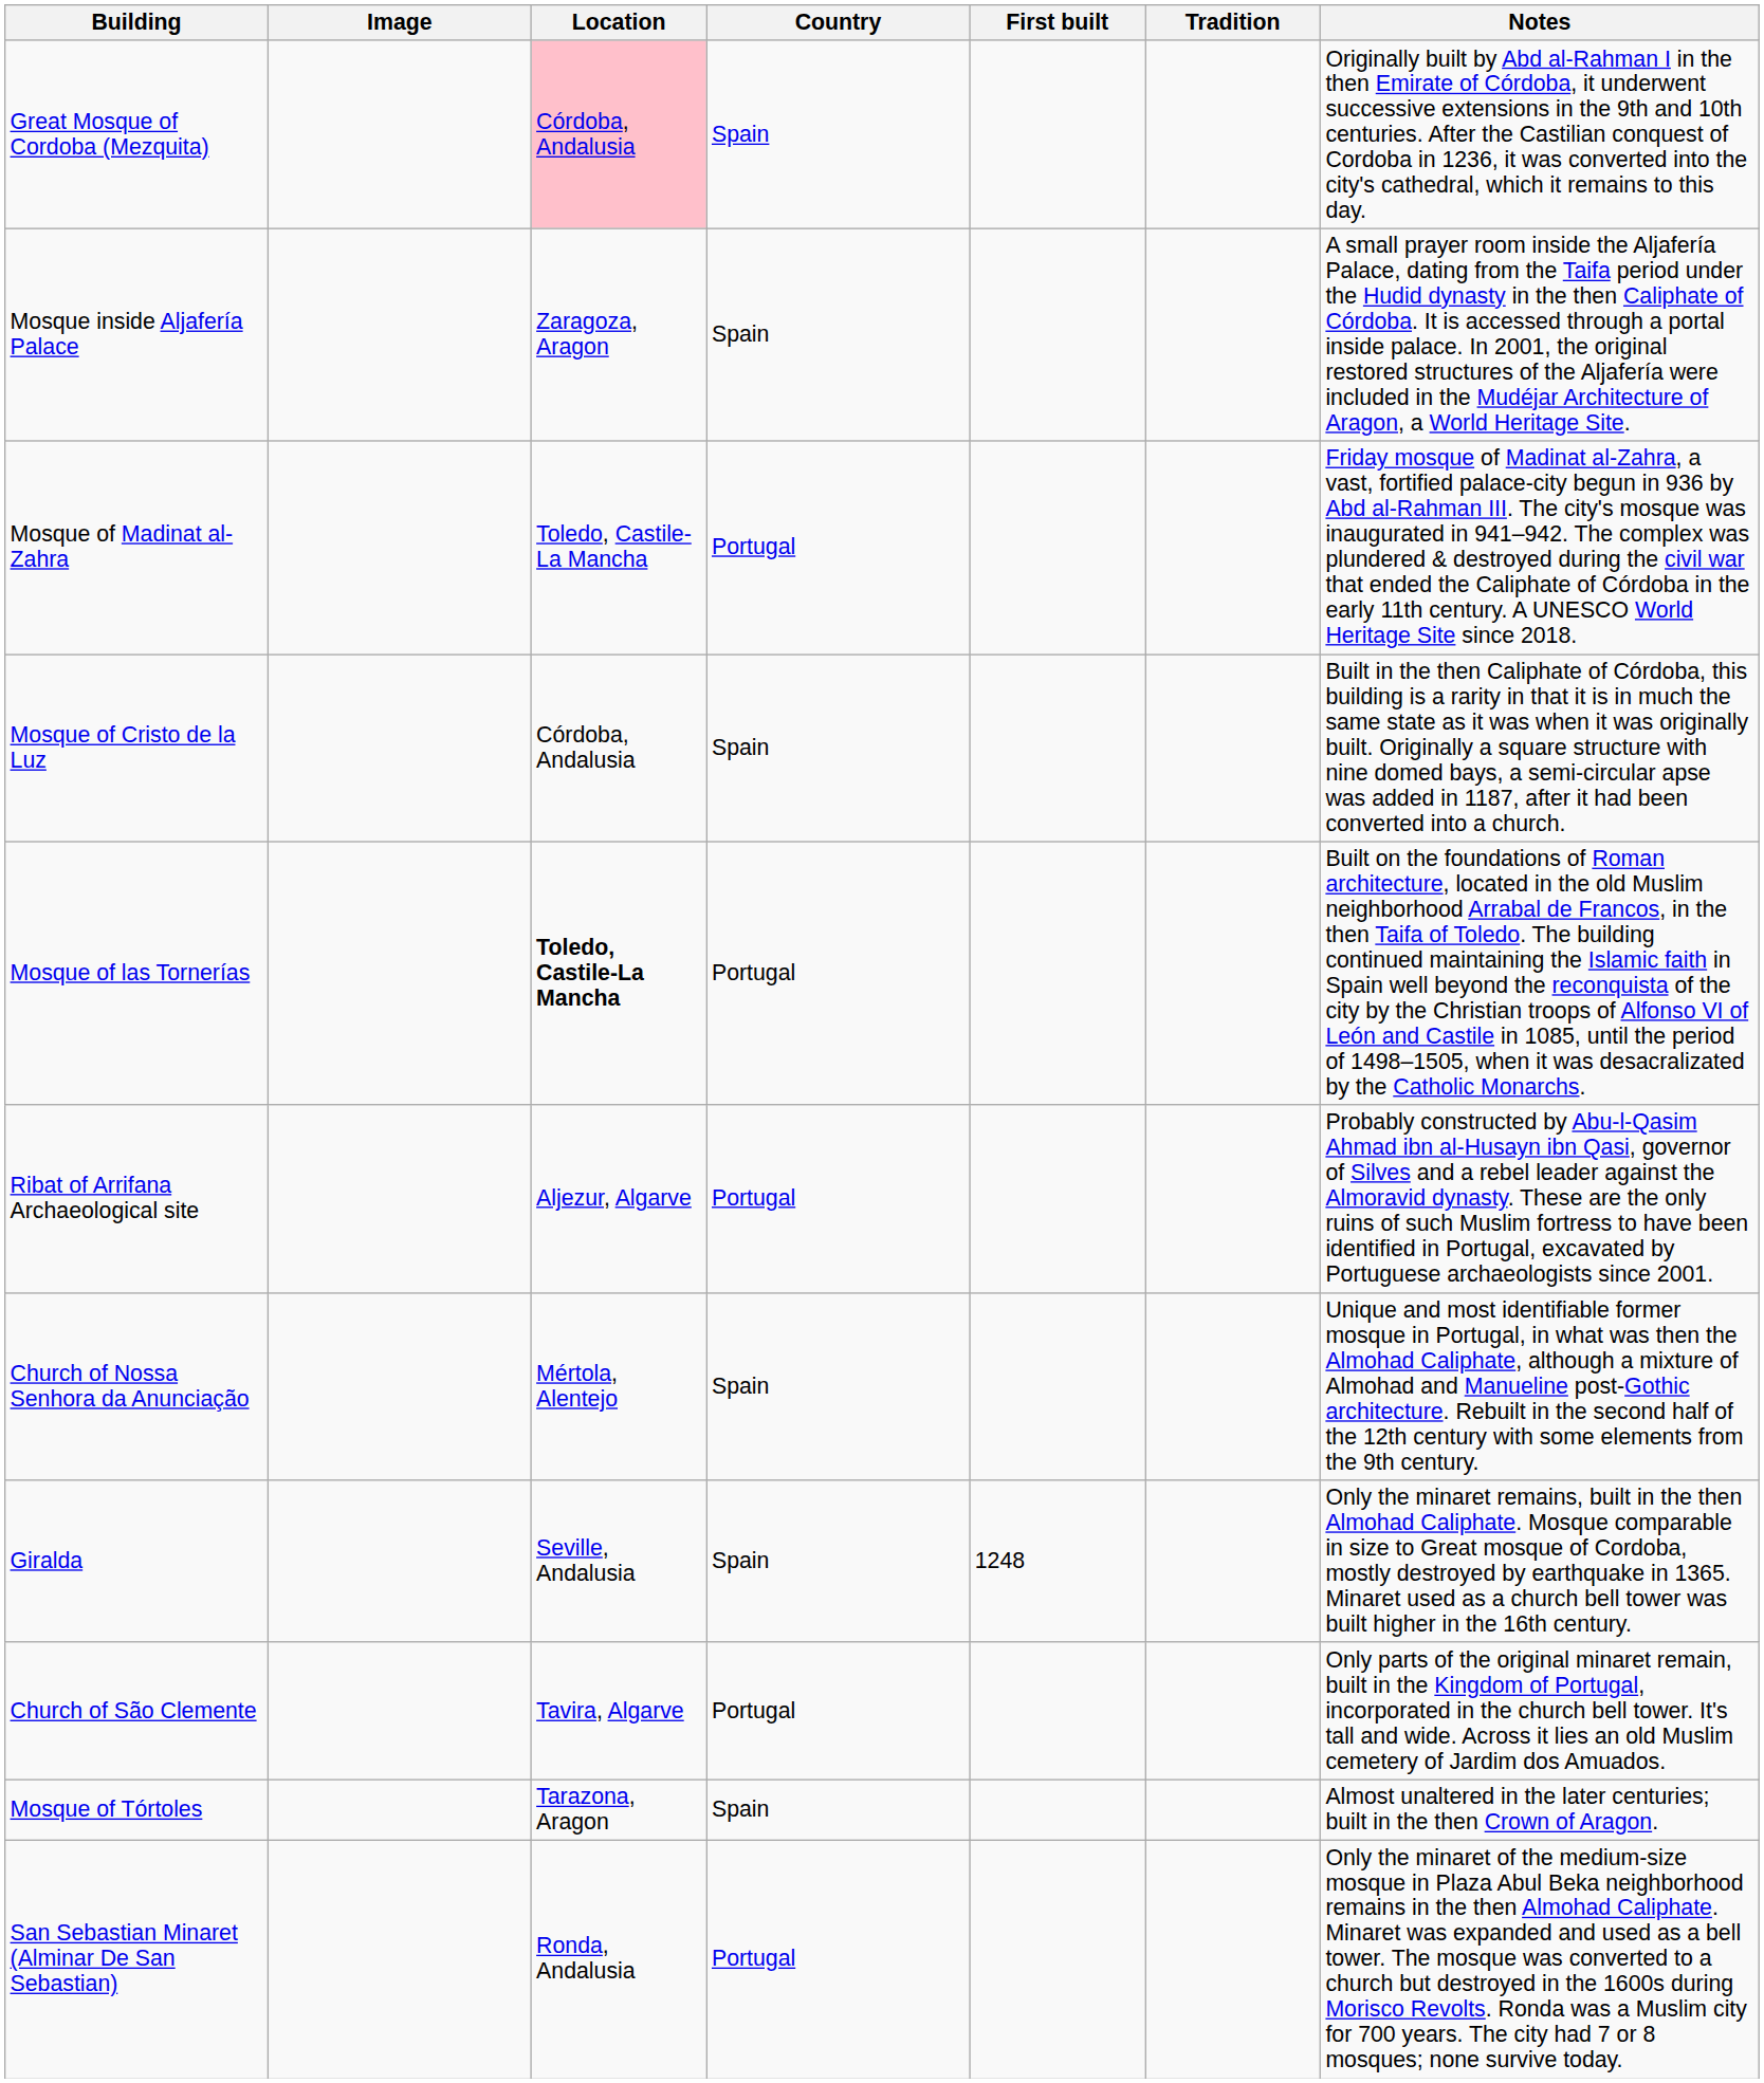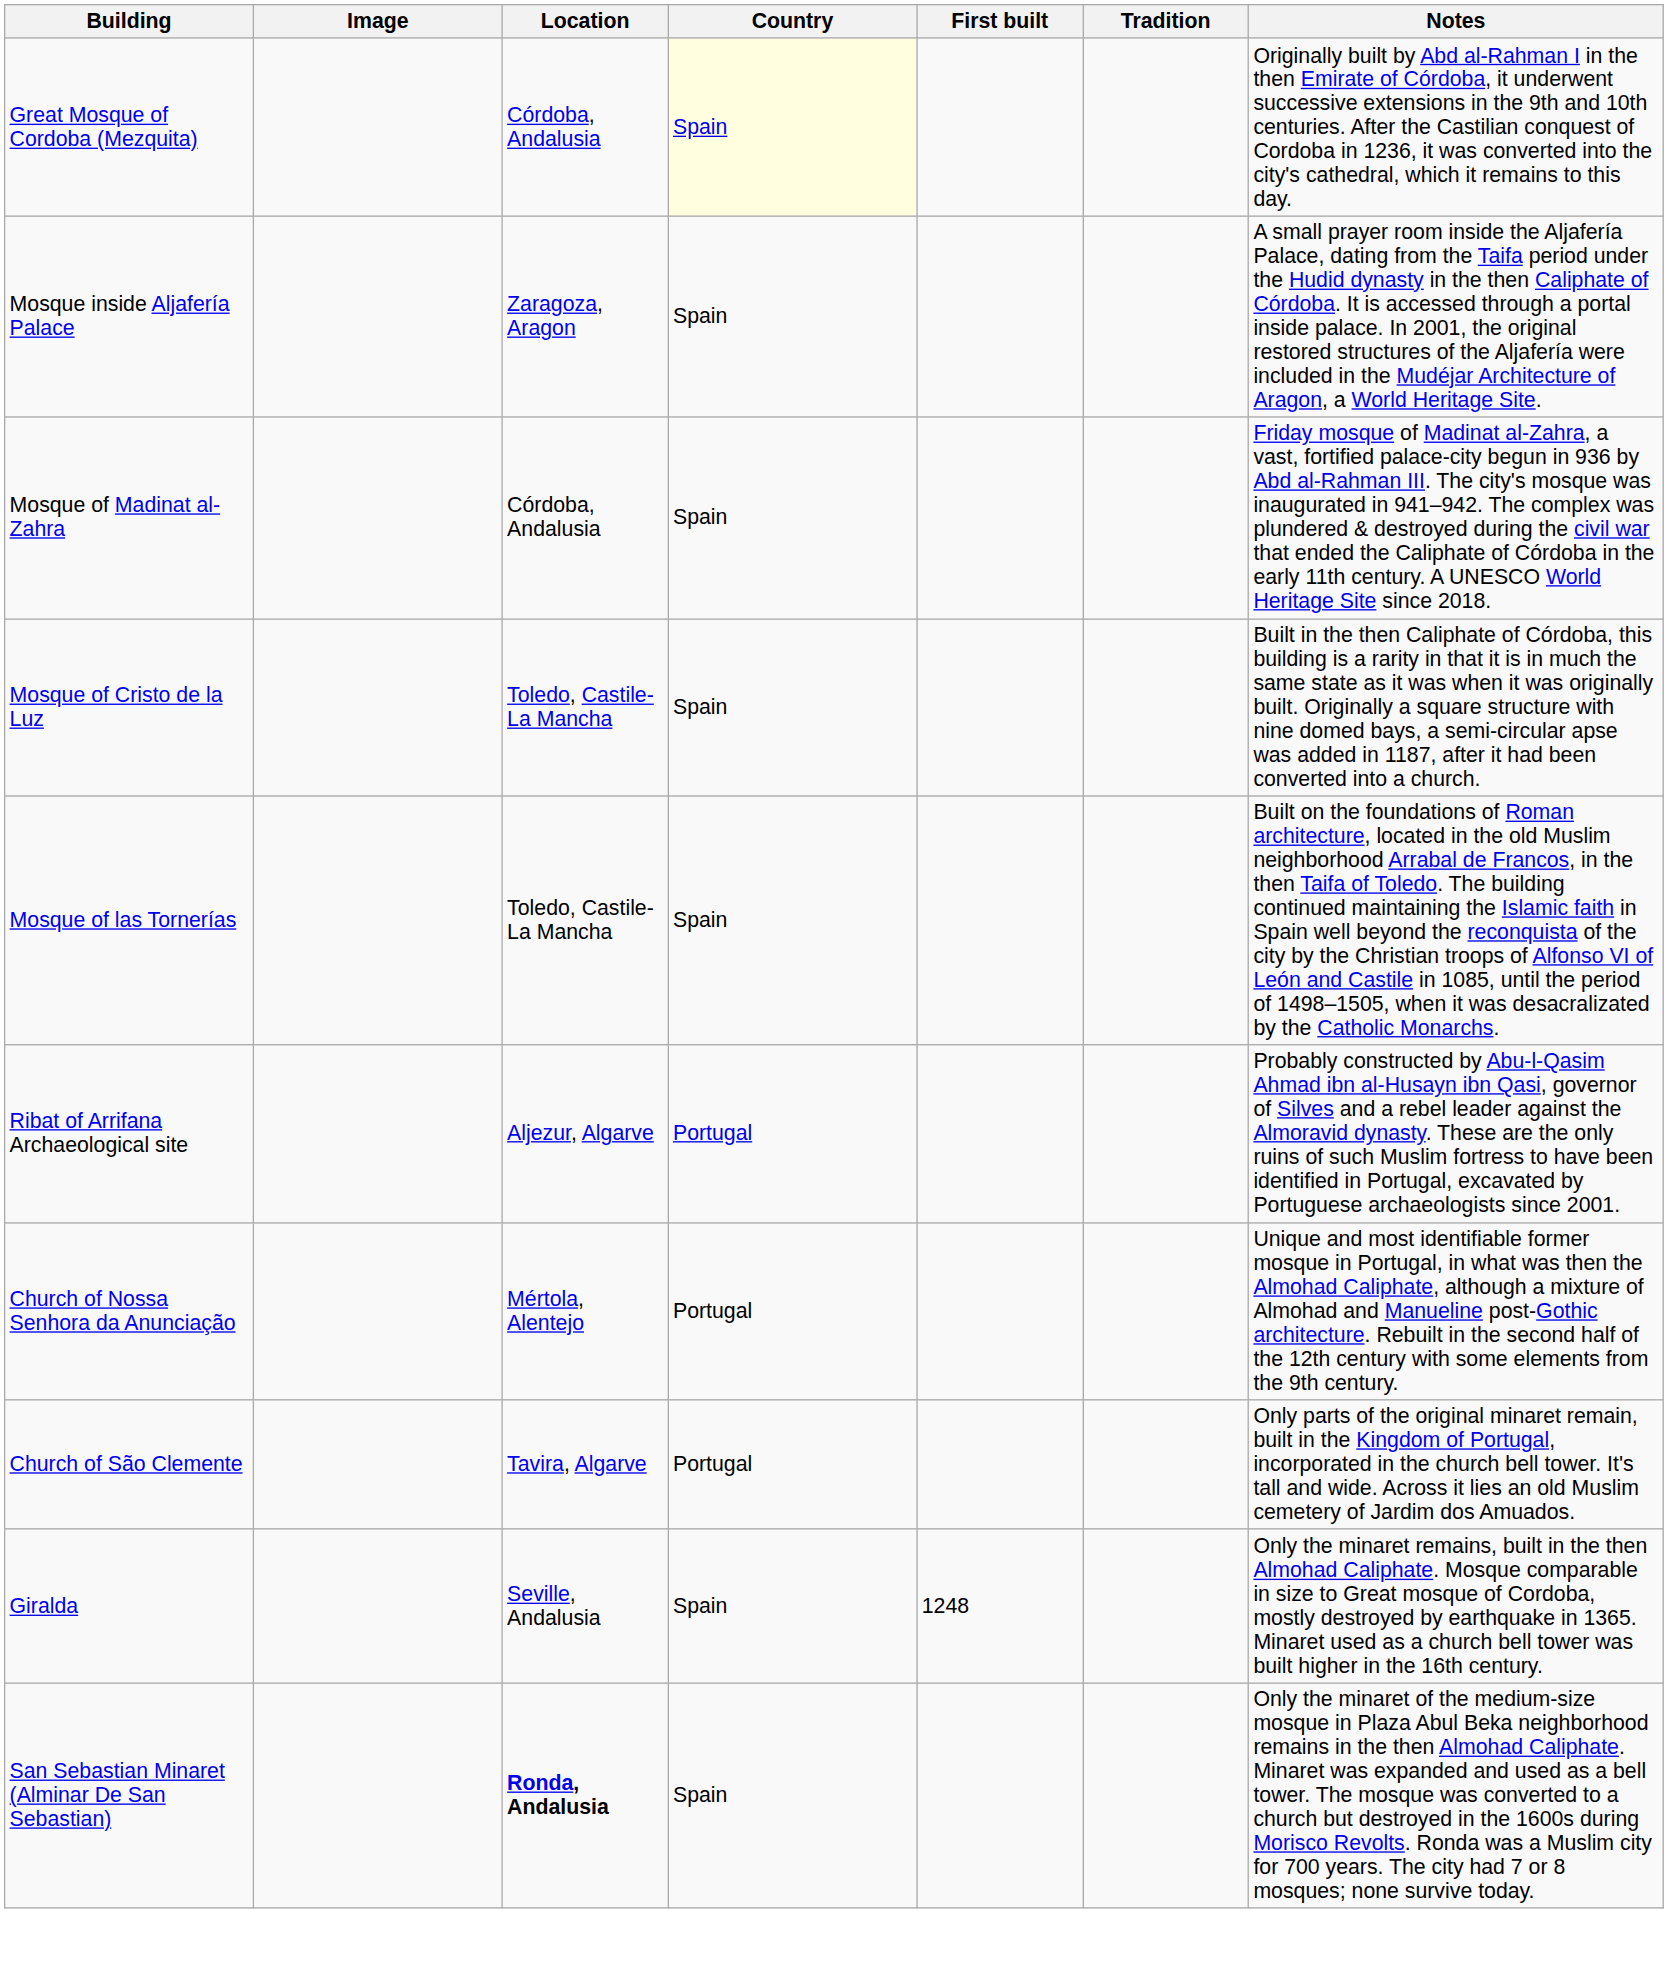Great Mosque of Cordoba (Mezquita) | Location: pink background -> no background
Great Mosque of Cordoba (Mezquita) | Country: no background -> lightyellow background
Mosque of Madinat al-Zahra | Location: Toledo, Castile-La Mancha -> Córdoba, Andalusia
Mosque of Madinat al-Zahra | Country: Portugal -> Spain
Mosque of Cristo de la Luz | Location: Córdoba, Andalusia -> Toledo, Castile-La Mancha
Mosque of las Tornerías | Location: bold -> normal
Mosque of las Tornerías | Country: Portugal -> Spain
Church of Nossa Senhora da Anunciação | Country: Spain -> Portugal
rows swapped: Giralda <-> Church of São Clemente
- row: Mosque of Tórtoles | Tarazona, Aragon | Spain | Almost unaltered in the later centuries; built in the then Crown of Aragon.
San Sebastian Minaret (Alminar De San Sebastian) | Location: normal -> bold
San Sebastian Minaret (Alminar De San Sebastian) | Country: Portugal -> Spain
